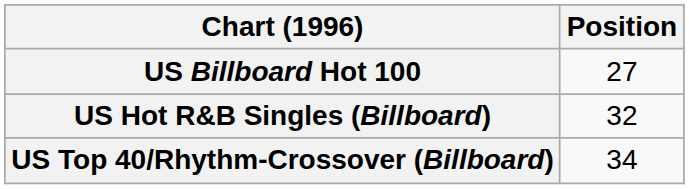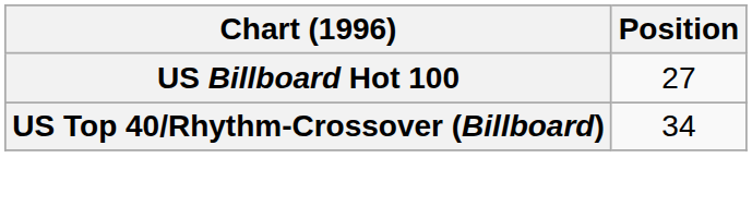- row: US Hot R&B Singles (Billboard) | 32
